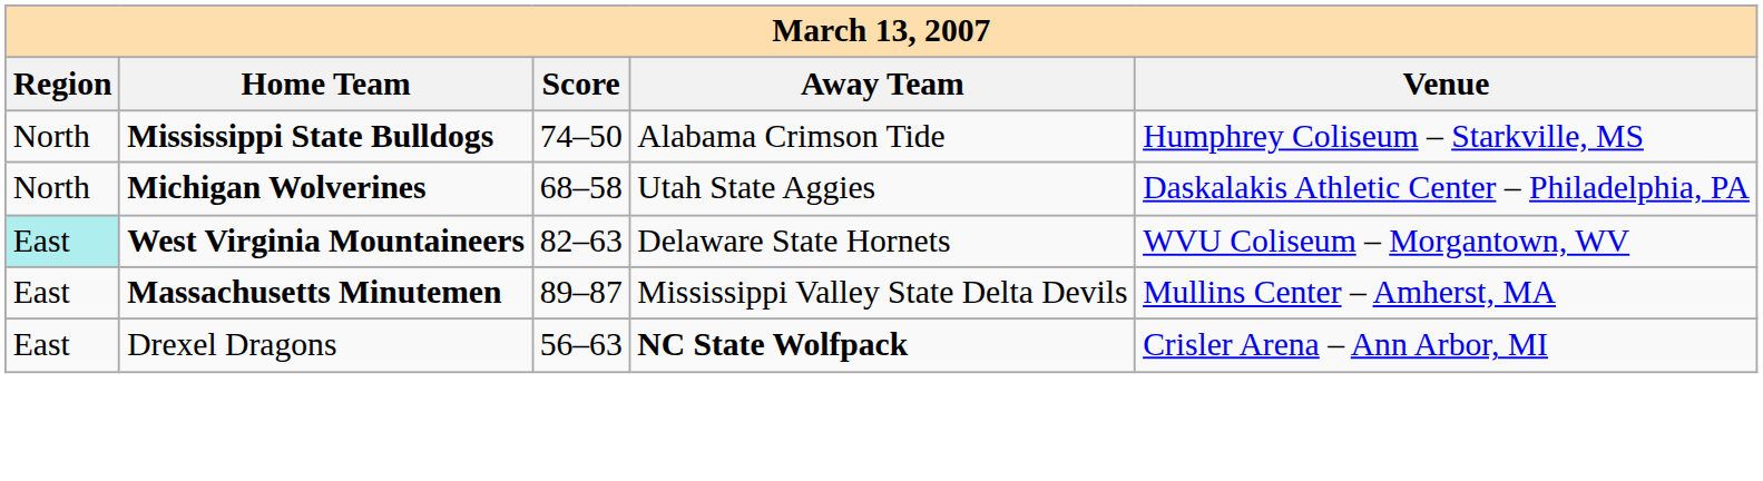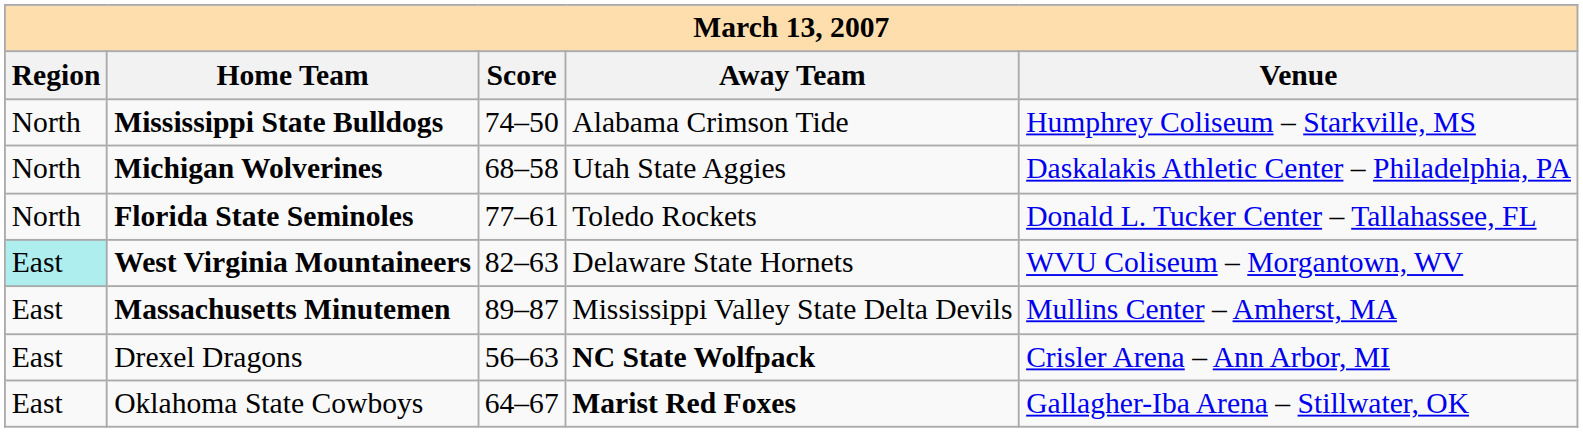+ row: North | Florida State Seminoles | 77–61 | Toledo Rockets | Donald L. Tucker Center – Tallahassee, FL
+ row: East | Oklahoma State Cowboys | 64–67 | Marist Red Foxes | Gallagher-Iba Arena – Stillwater, OK
